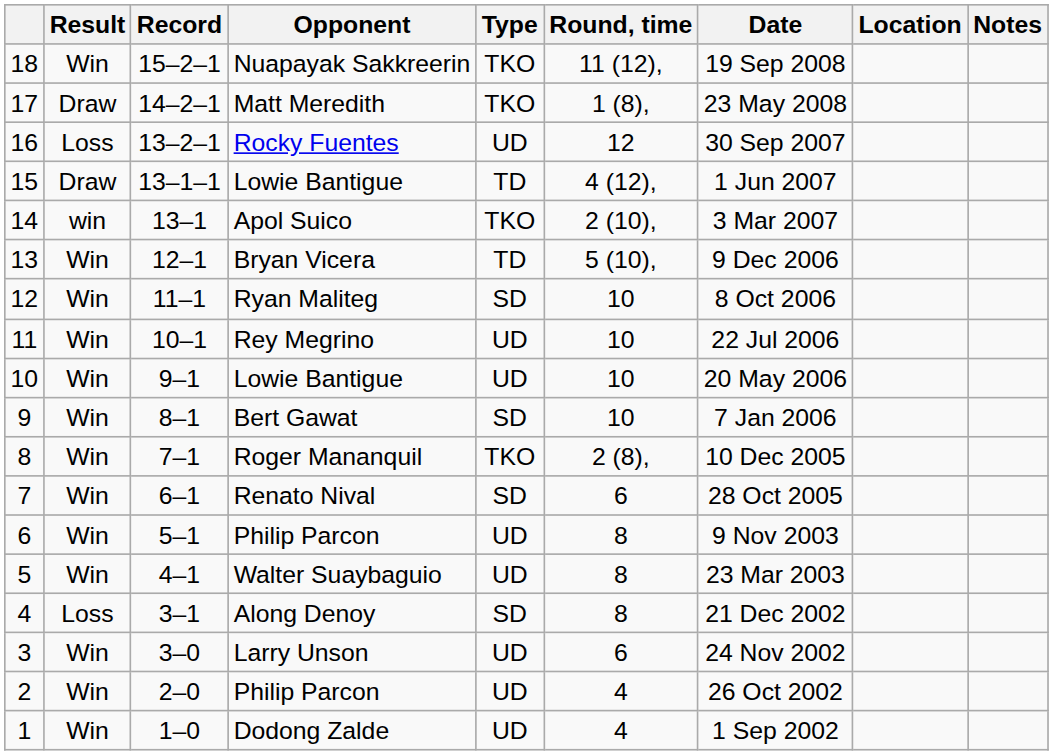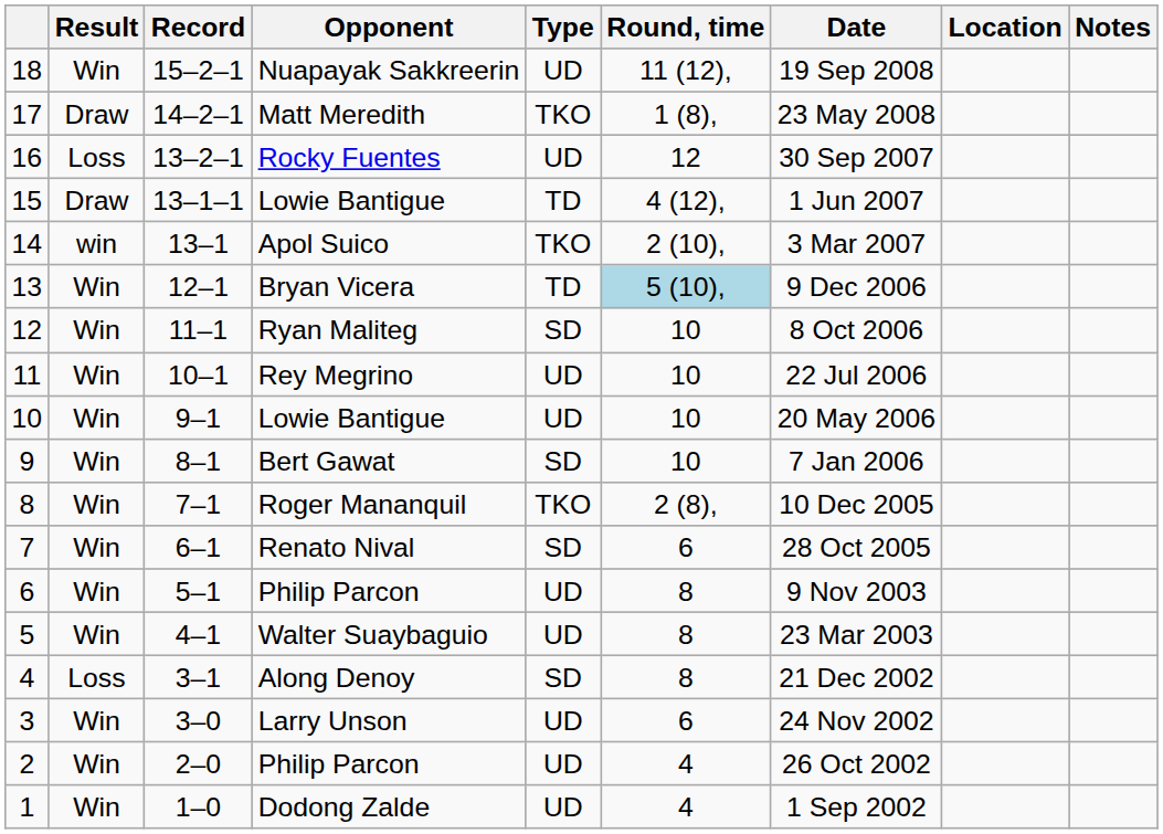18 | Type: TKO -> UD
13 | Round, time: no background -> lightblue background
